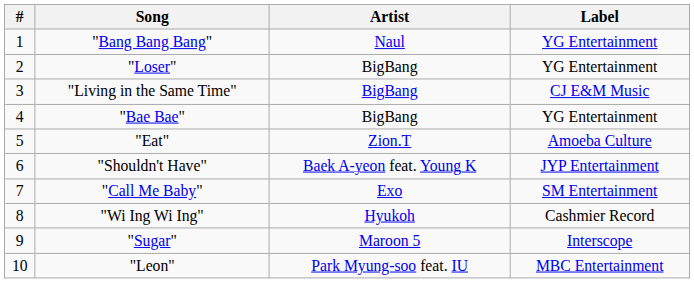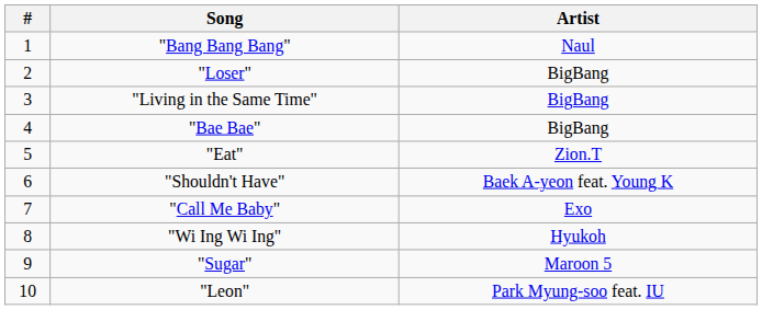- column: Label | YG Entertainment | YG Entertainment | CJ E&M Music | YG Entertainment | Amoeba Culture | JYP Entertainment | SM Entertainment | Cashmier Record | Interscope | MBC Entertainment
